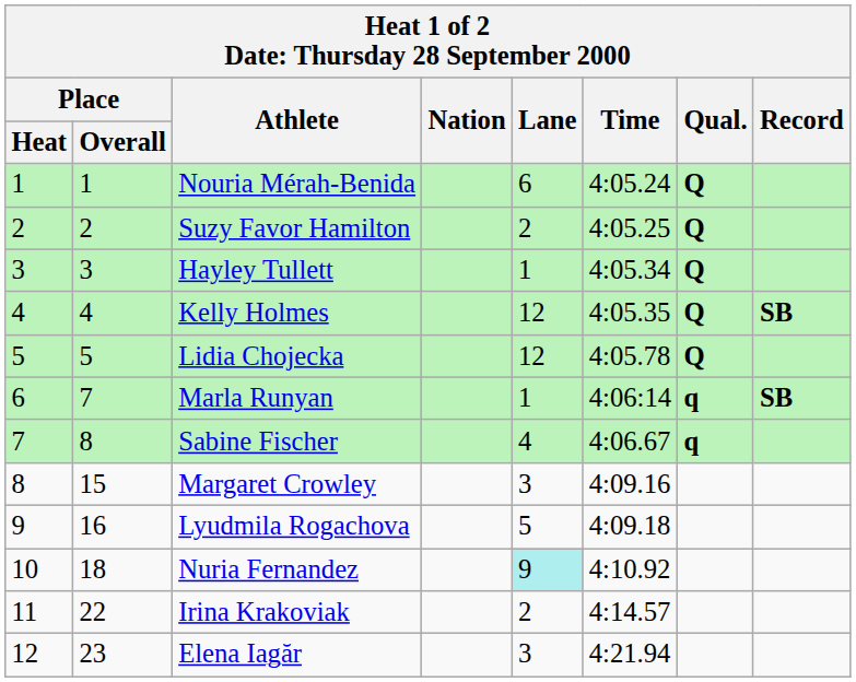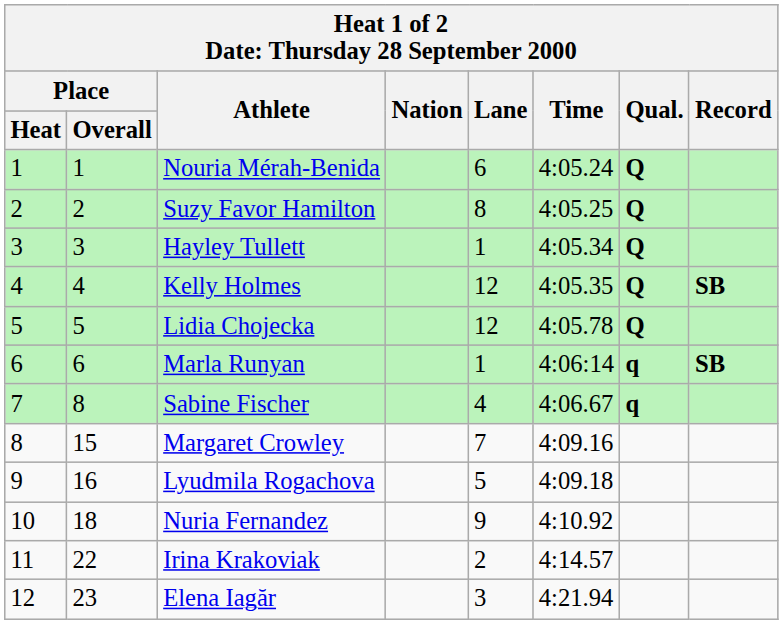Suzy Favor Hamilton | Lane: 2 -> 8
Marla Runyan | Place / Overall: 7 -> 6
Margaret Crowley | Lane: 3 -> 7
Nuria Fernandez | Lane: paleturquoise background -> no background
